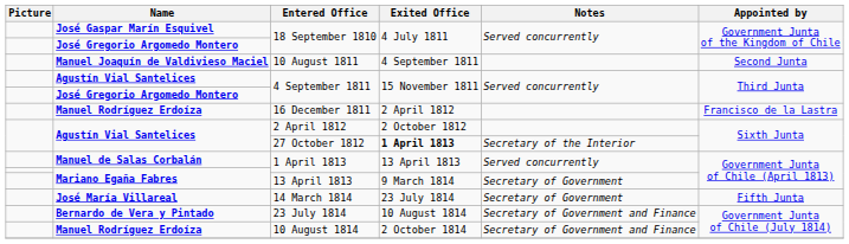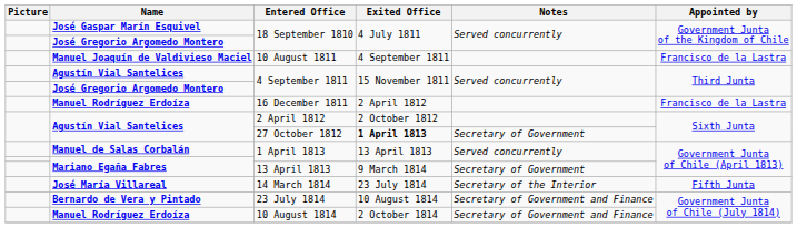10 August 1811 | Appointed by: Second Junta -> Francisco de la Lastra
27 October 1812 | Notes: Secretary of the Interior -> Secretary of Government
14 March 1814 | Notes: Secretary of Government -> Secretary of the Interior
